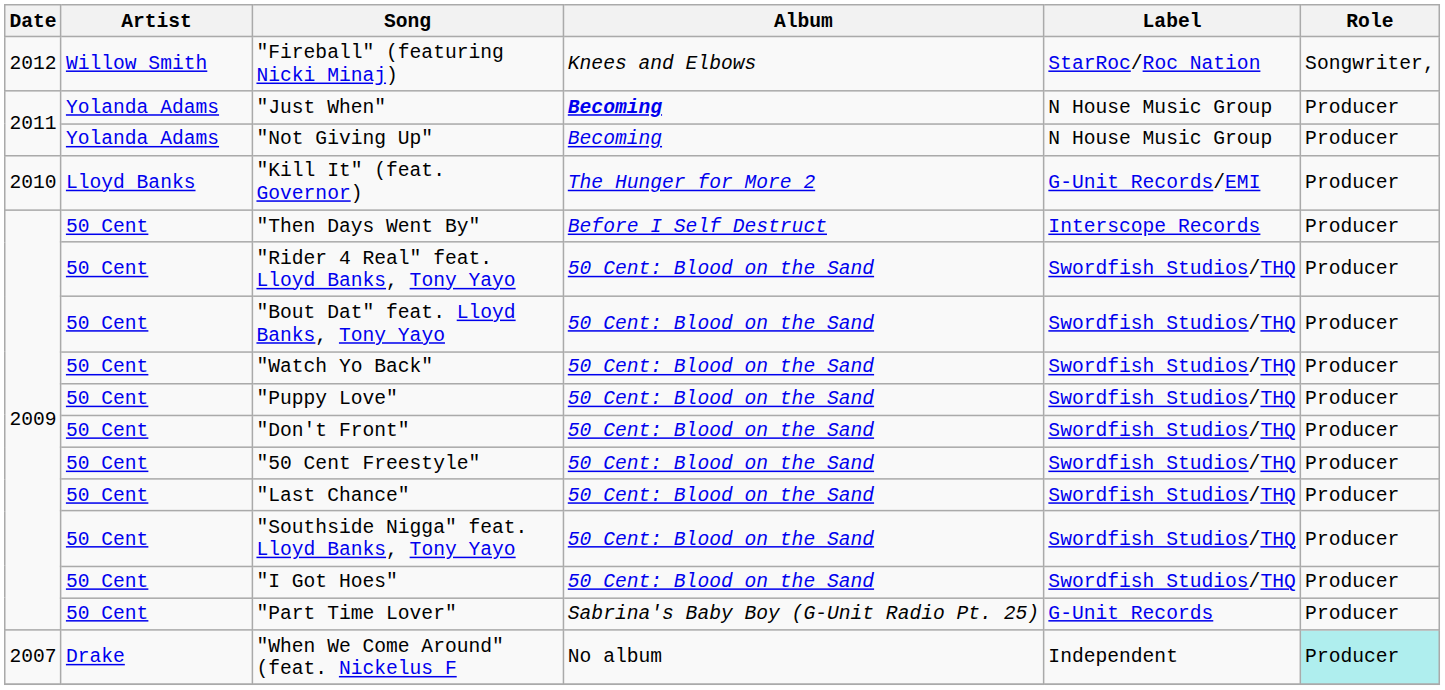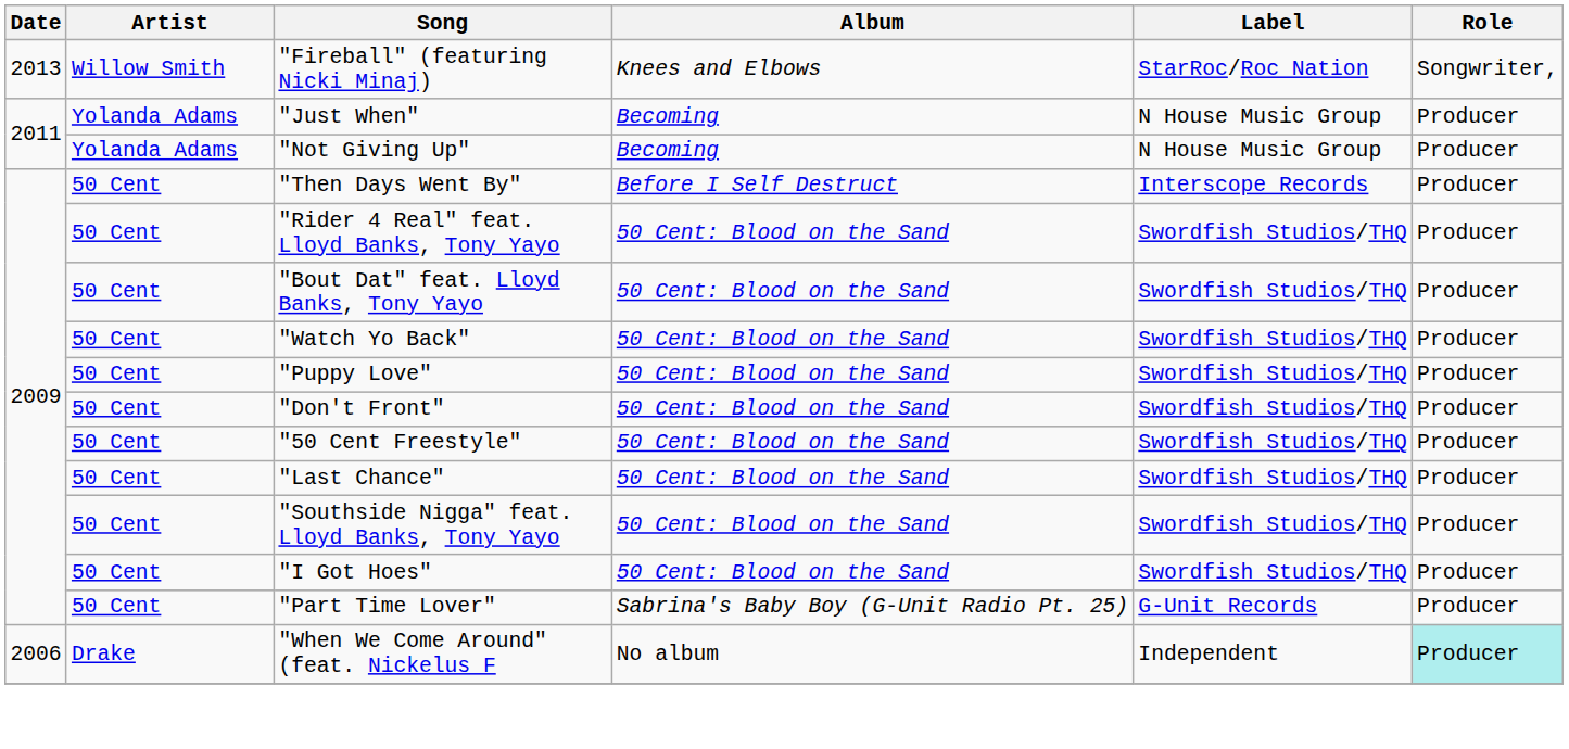"Fireball" (featuring Nicki Minaj) | Date: 2012 -> 2013
"Just When" | Album: bold -> normal
- row: 2010 | Lloyd Banks | "Kill It" (feat. Governor) | The Hunger for More 2 | G-Unit Records/EMI | Producer
"When We Come Around" (feat. Nickelus F | Date: 2007 -> 2006
